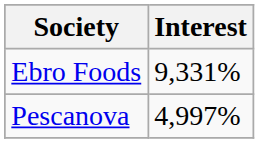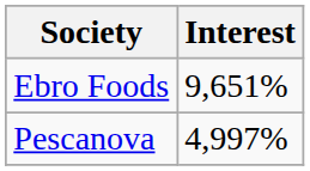Ebro Foods | Interest: 9,331% -> 9,651%
